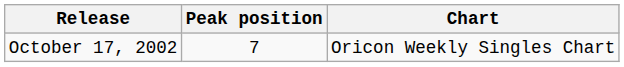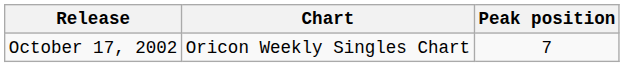columns swapped: Chart <-> Peak position
